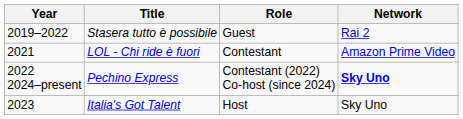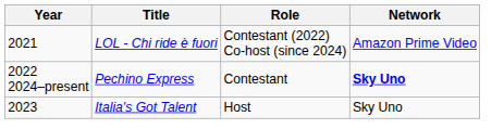- row: 2019–2022 | Stasera tutto è possibile | Guest | Rai 2
LOL - Chi ride è fuori | Role: Contestant -> Contestant (2022) Co-host (since 2024)
Pechino Express | Role: Contestant (2022) Co-host (since 2024) -> Contestant
